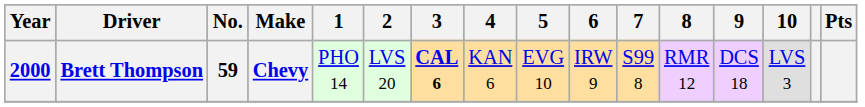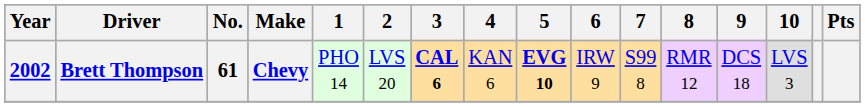Brett Thompson | Year: 2000 -> 2002
Brett Thompson | No.: 59 -> 61
Brett Thompson | 5: normal -> bold
